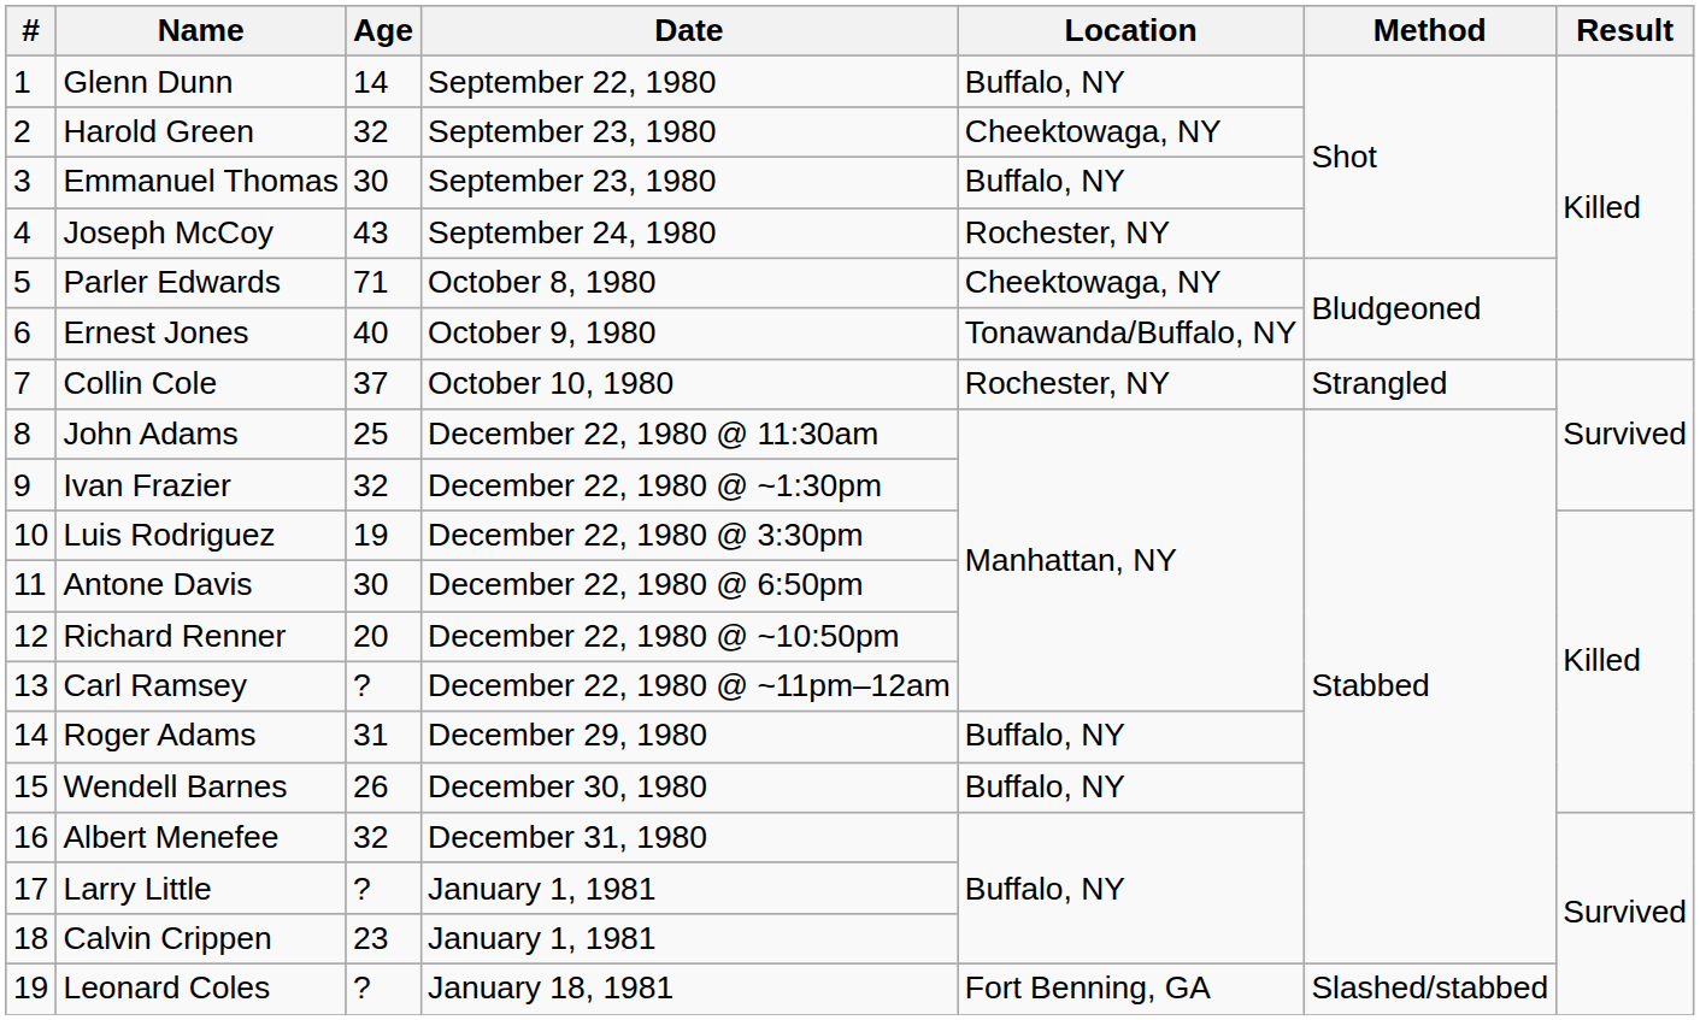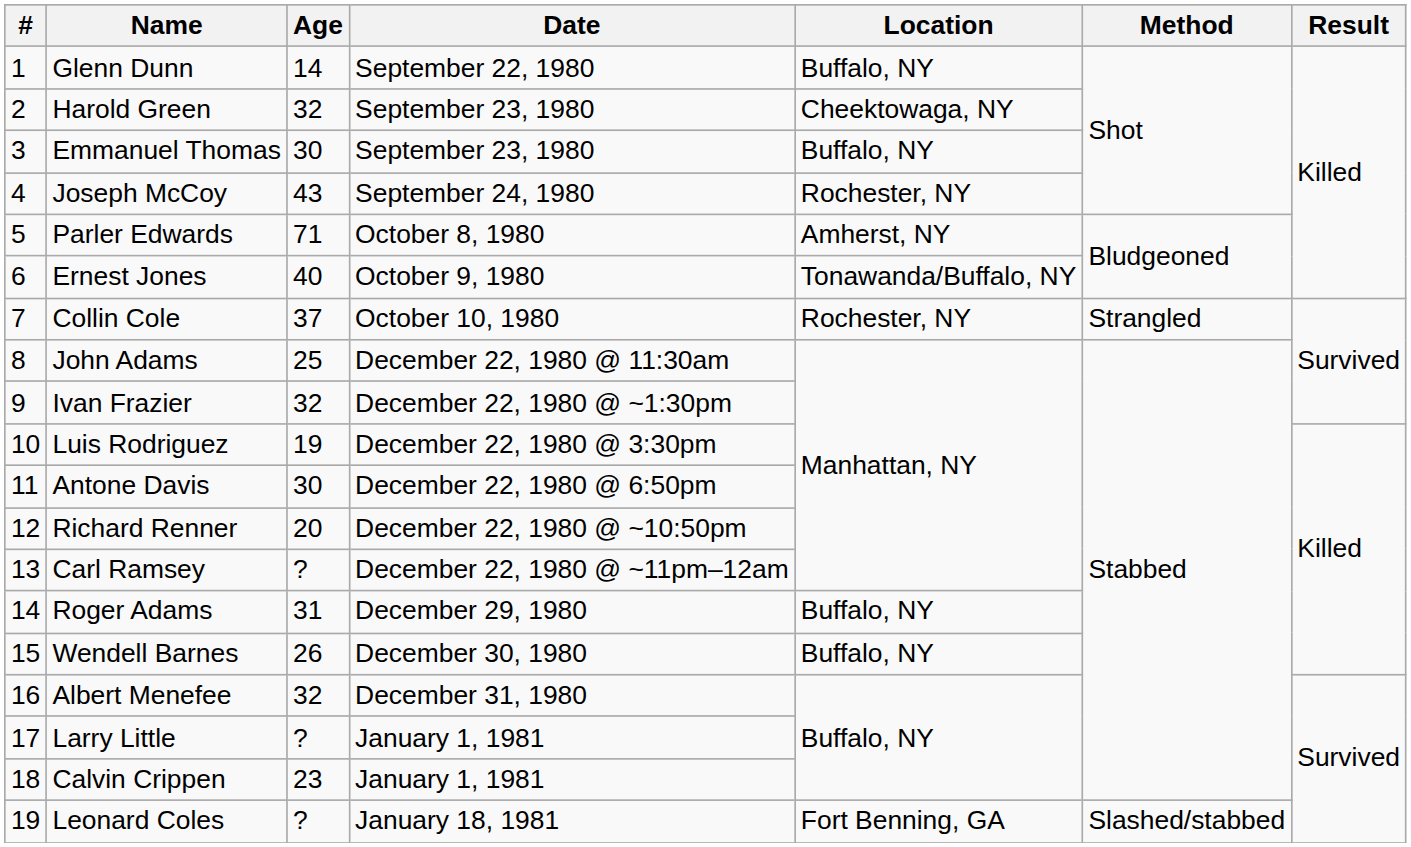Parler Edwards | Location: Cheektowaga, NY -> Amherst, NY
